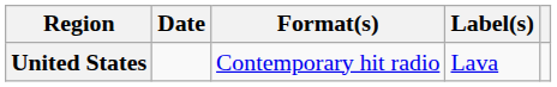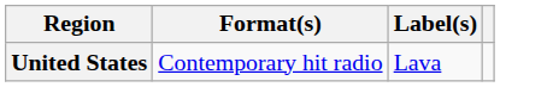- column: Date
